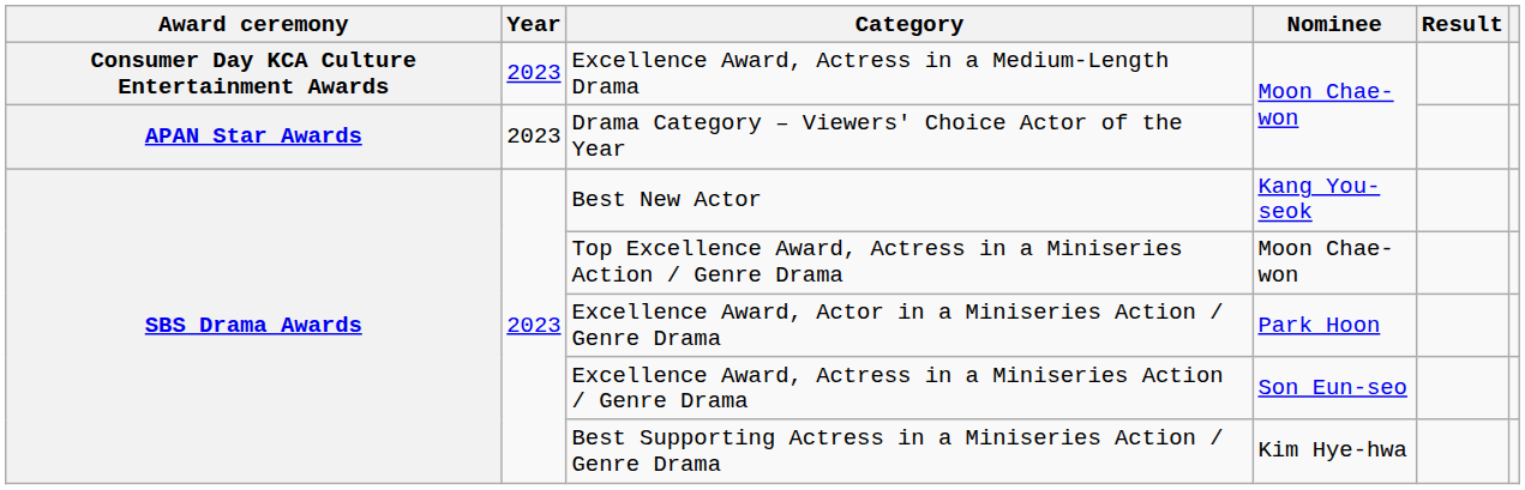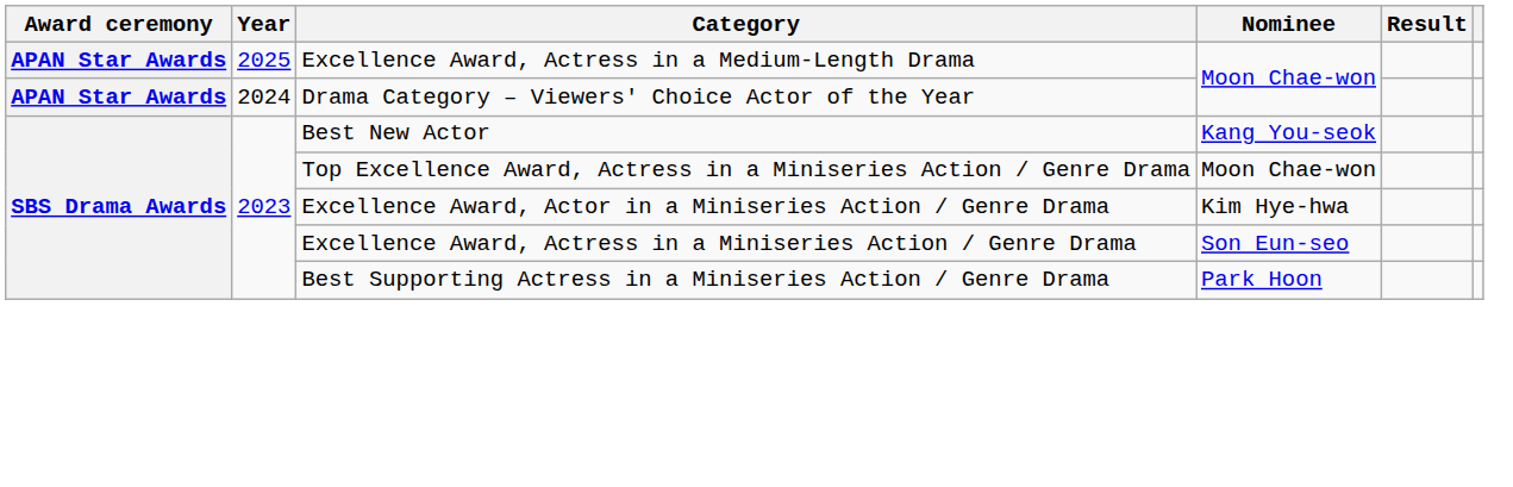Excellence Award, Actress in a Medium-Length Drama | Award ceremony: Consumer Day KCA Culture Entertainment Awards -> APAN Star Awards
Excellence Award, Actress in a Medium-Length Drama | Year: 2023 -> 2025
Drama Category – Viewers' Choice Actor of the Year | Year: 2023 -> 2024
Excellence Award, Actor in a Miniseries Action / Genre Drama | Nominee: Park Hoon -> Kim Hye-hwa
Best Supporting Actress in a Miniseries Action / Genre Drama | Nominee: Kim Hye-hwa -> Park Hoon
